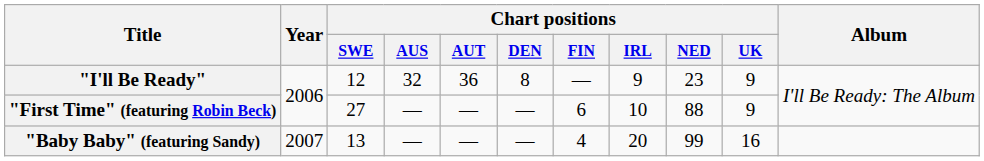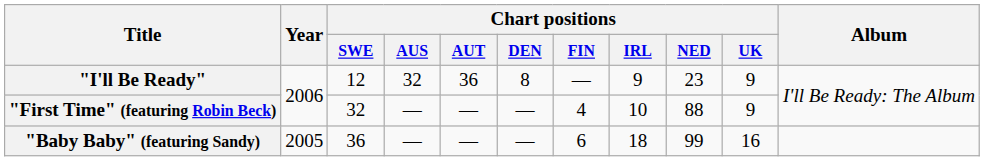"First Time" (featuring Robin Beck) | Chart positions / SWE: 27 -> 32
"First Time" (featuring Robin Beck) | Chart positions / FIN: 6 -> 4
"Baby Baby" (featuring Sandy) | Year: 2007 -> 2005
"Baby Baby" (featuring Sandy) | Chart positions / SWE: 13 -> 36
"Baby Baby" (featuring Sandy) | Chart positions / FIN: 4 -> 6
"Baby Baby" (featuring Sandy) | Chart positions / IRL: 20 -> 18
